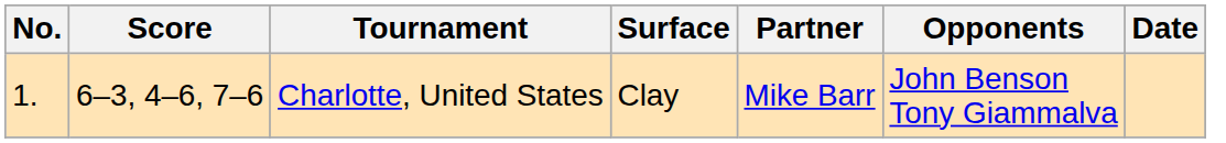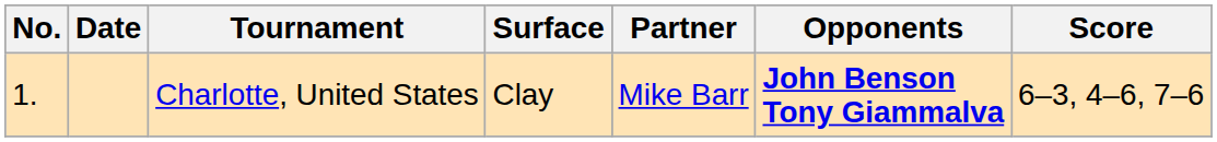columns swapped: Date <-> Score
Charlotte, United States | Opponents: normal -> bold
